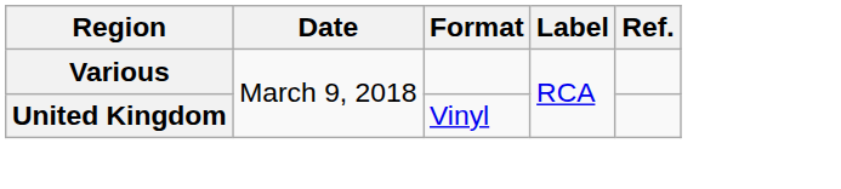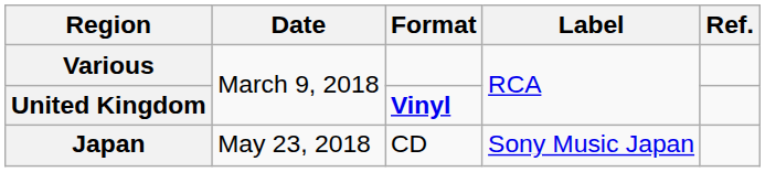United Kingdom | Format: normal -> bold
+ row: Japan | May 23, 2018 | CD | Sony Music Japan
